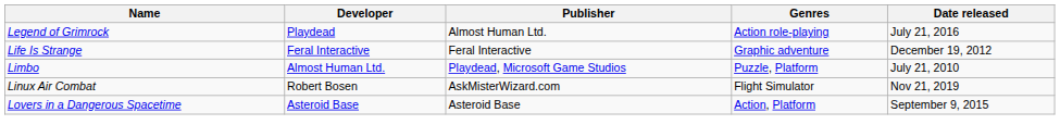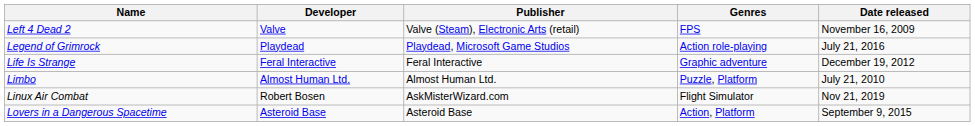+ row: Left 4 Dead 2 | Valve | Valve (Steam), Electronic Arts (retail) | FPS | November 16, 2009
Legend of Grimrock | Publisher: Almost Human Ltd. -> Playdead, Microsoft Game Studios
Limbo | Publisher: Playdead, Microsoft Game Studios -> Almost Human Ltd.
